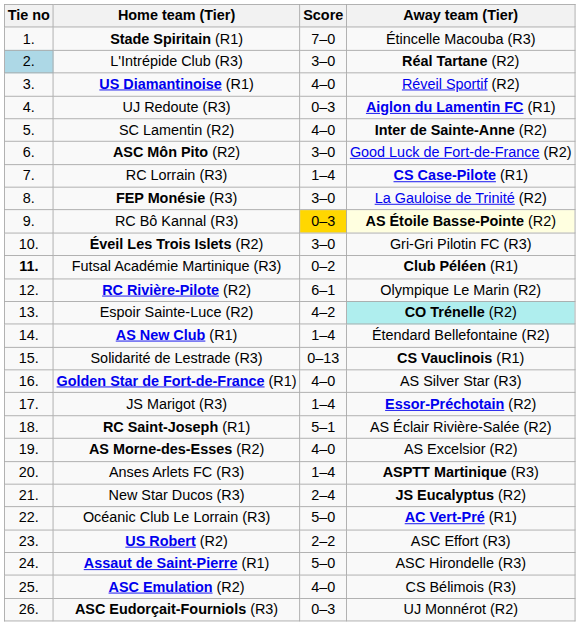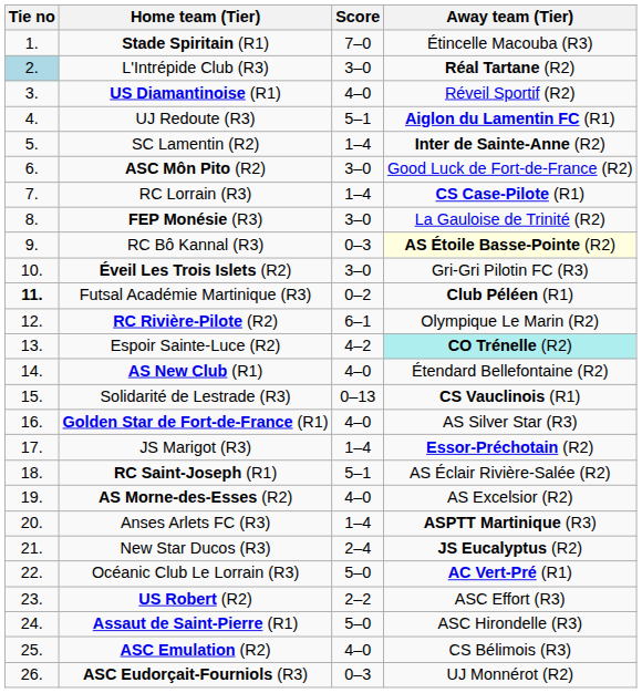UJ Redoute (R3) | Score: 0–3 -> 5–1
SC Lamentin (R2) | Score: 4–0 -> 1–4
RC Bô Kannal (R3) | Score: gold background -> no background
AS New Club (R1) | Score: 1–4 -> 4–0
